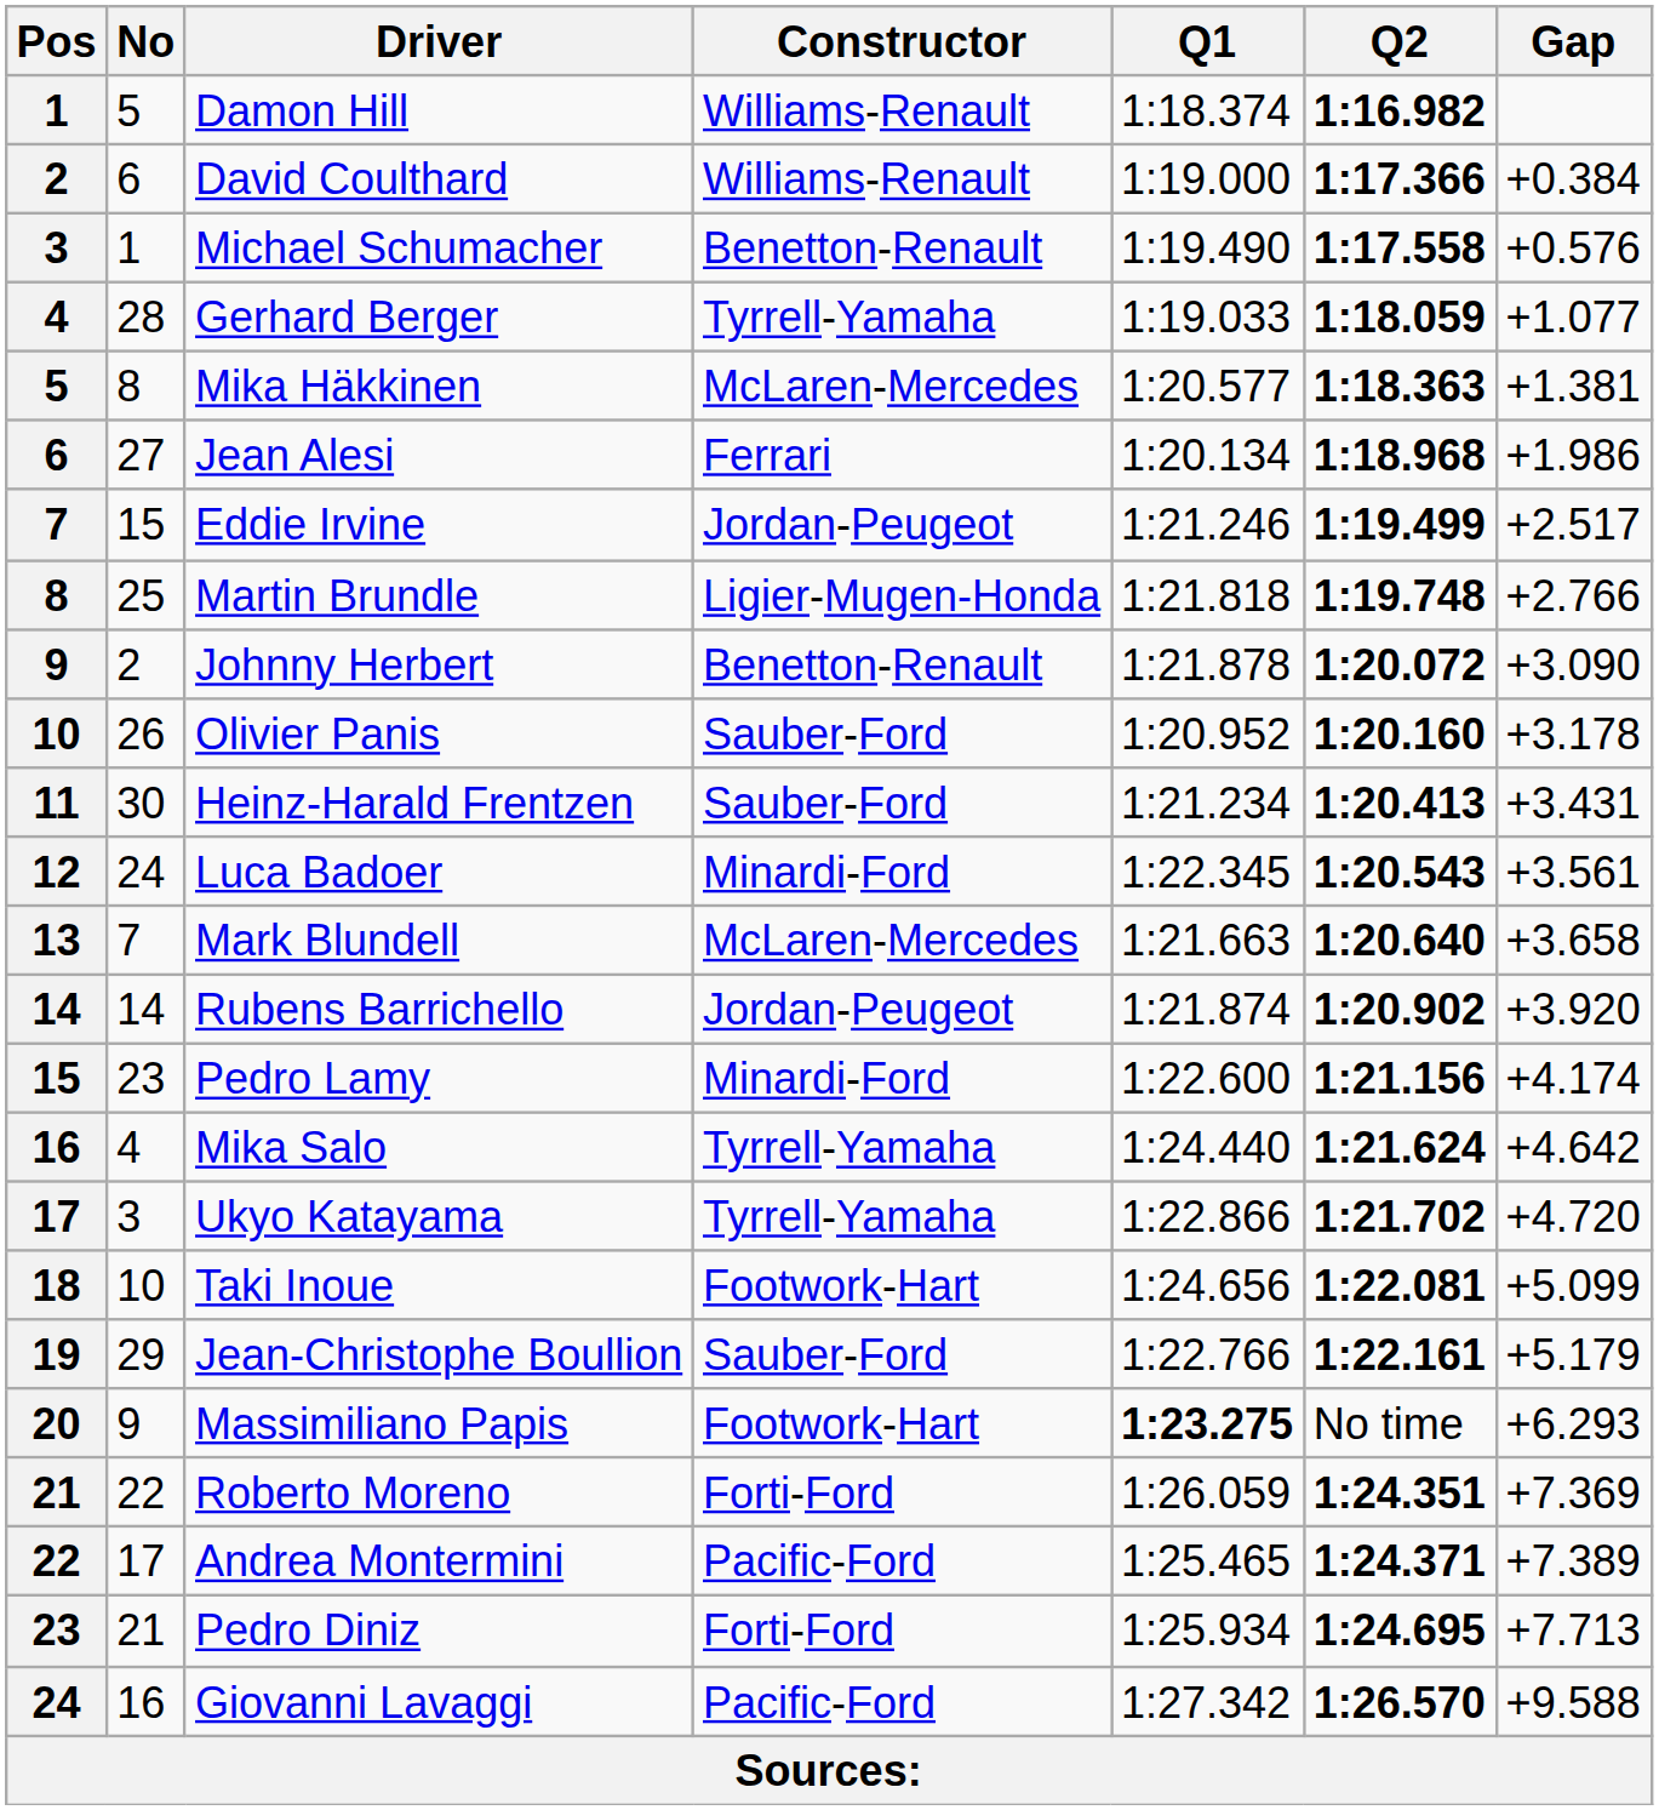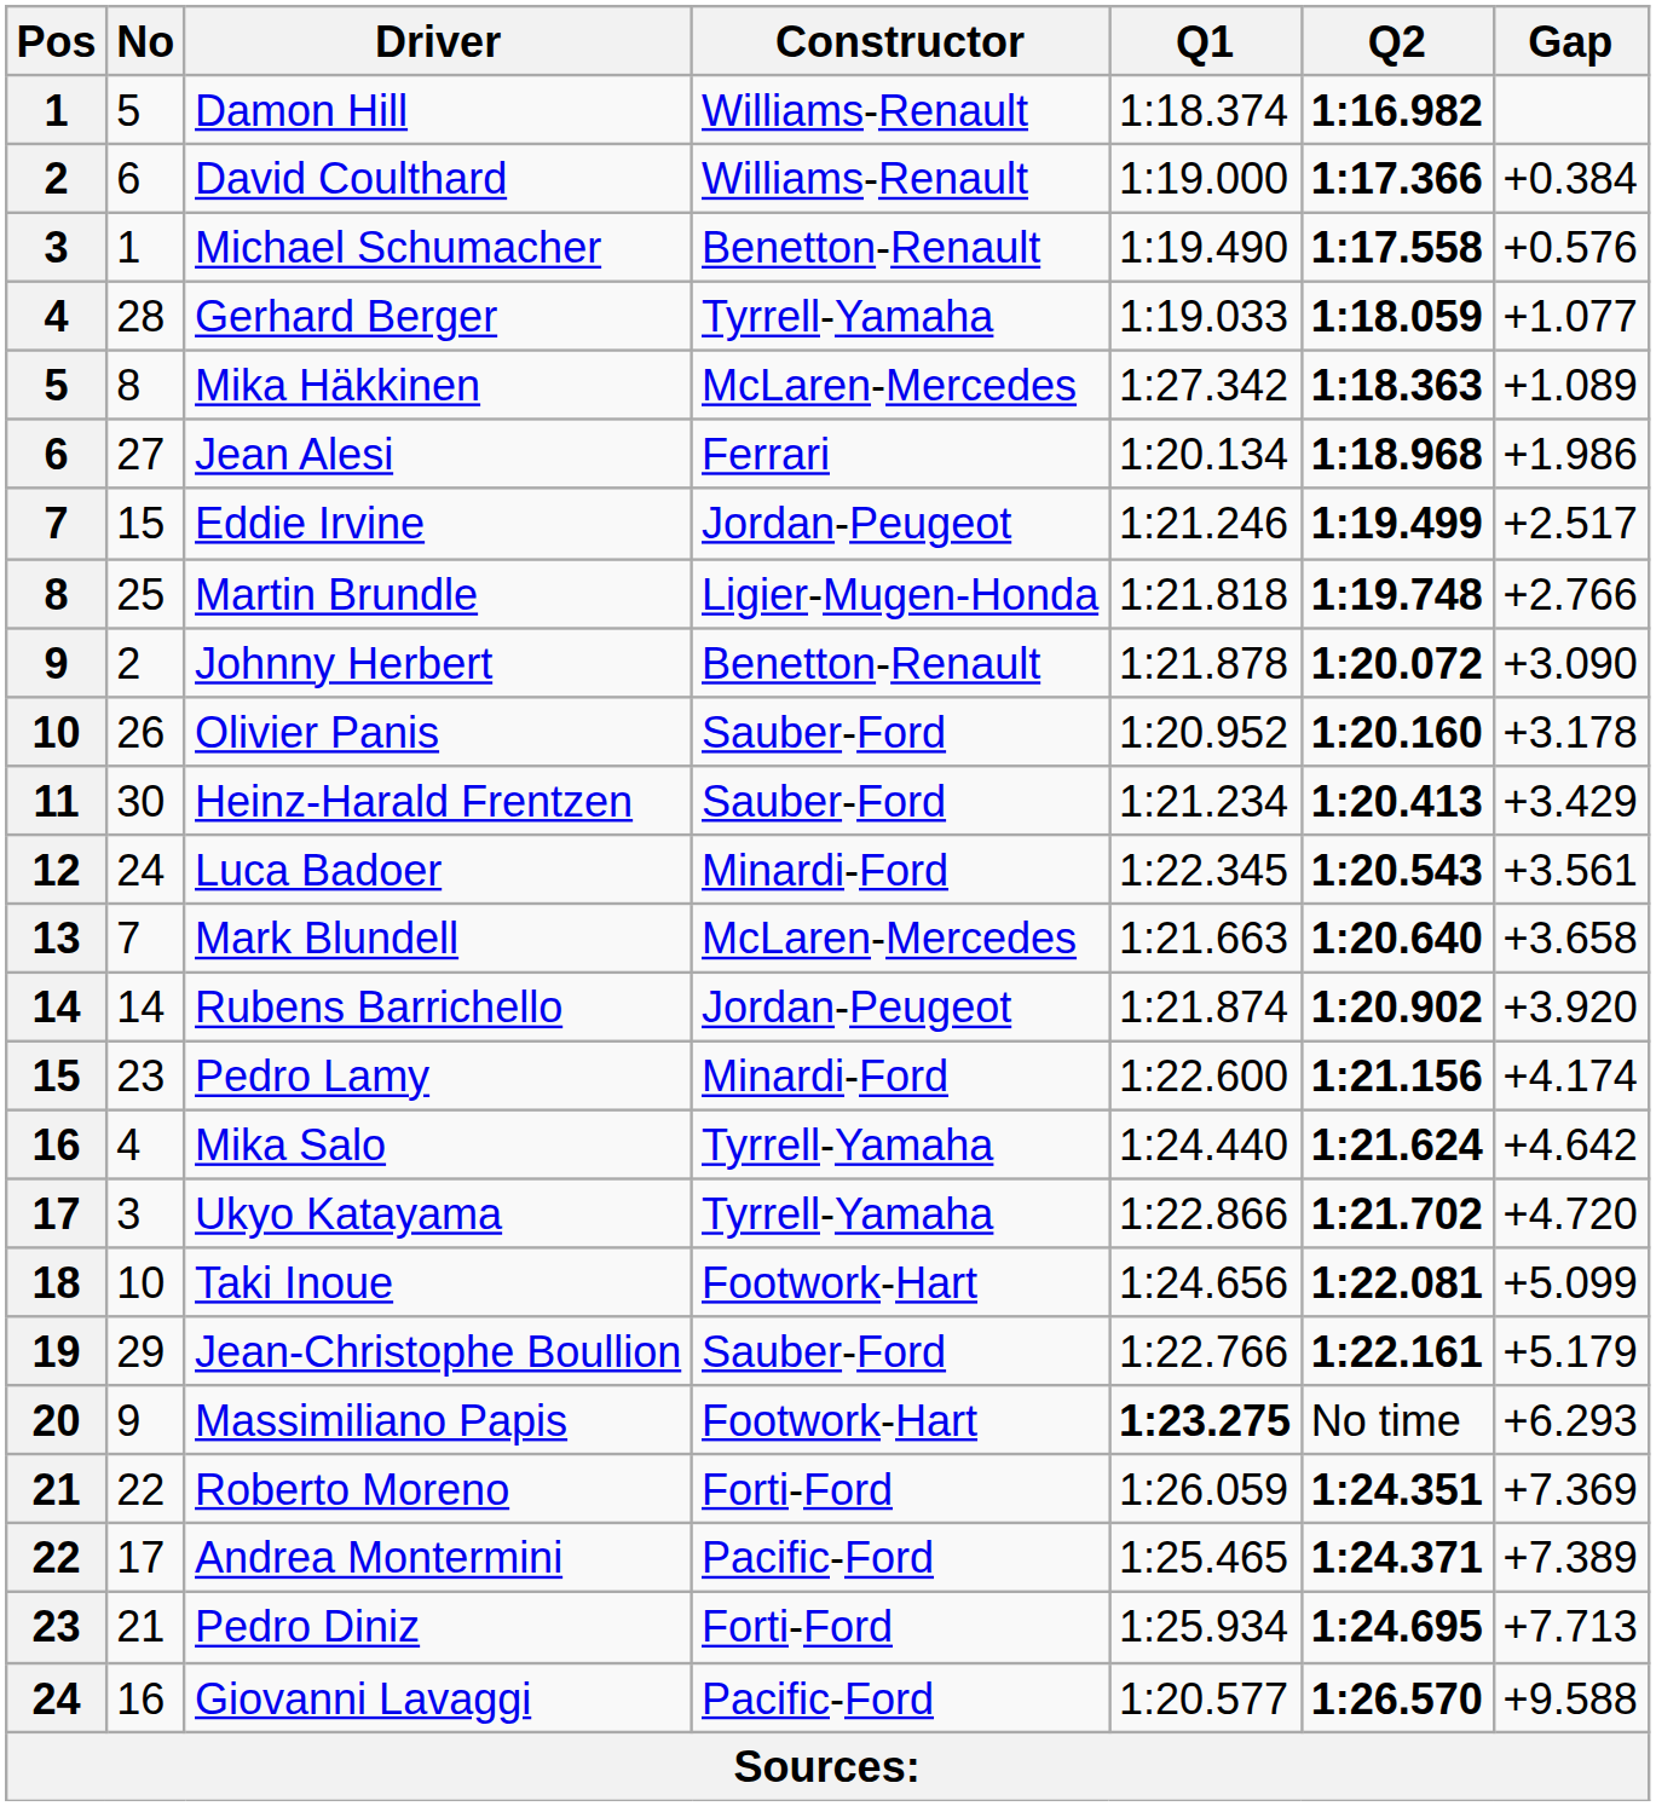Mika Häkkinen | Q1: 1:20.577 -> 1:27.342
Mika Häkkinen | Gap: +1.381 -> +1.089
Heinz-Harald Frentzen | Gap: +3.431 -> +3.429
Giovanni Lavaggi | Q1: 1:27.342 -> 1:20.577
